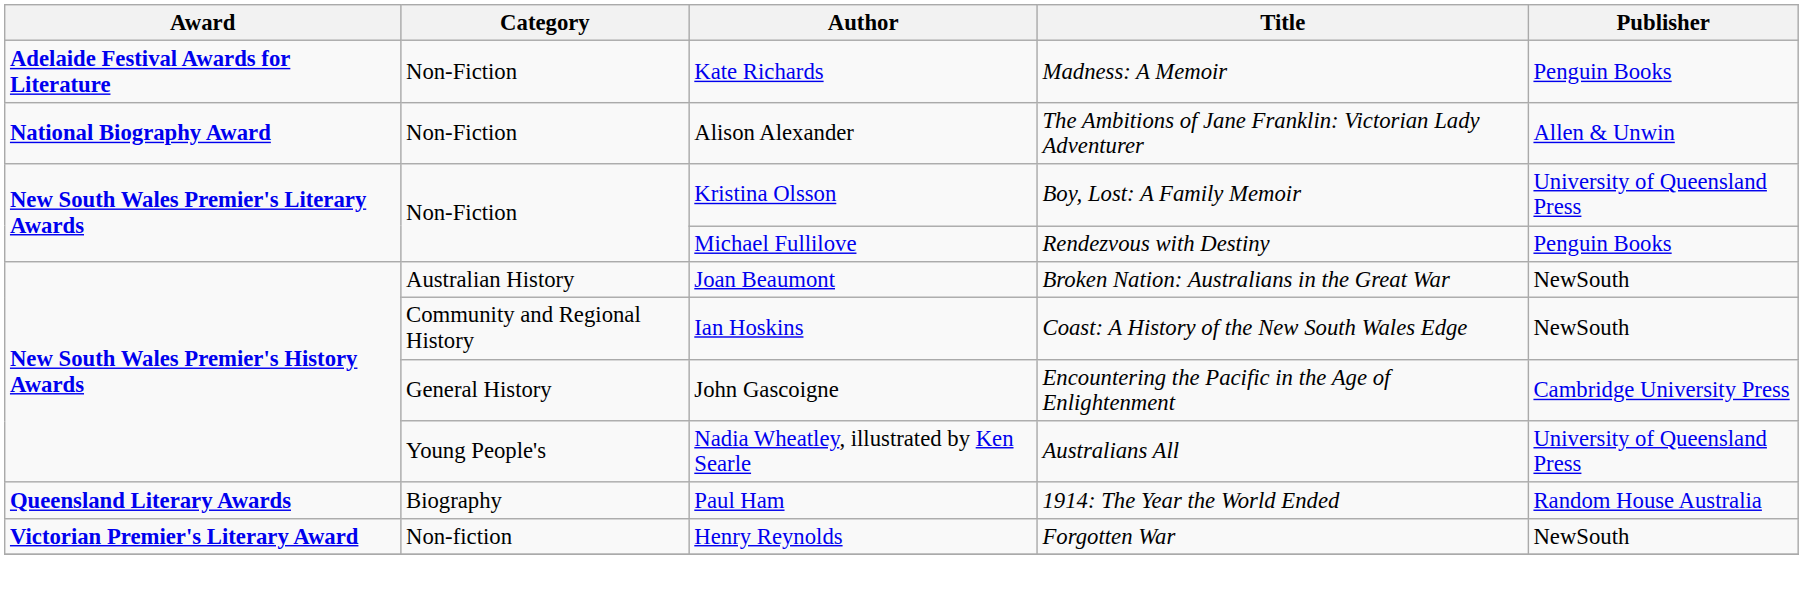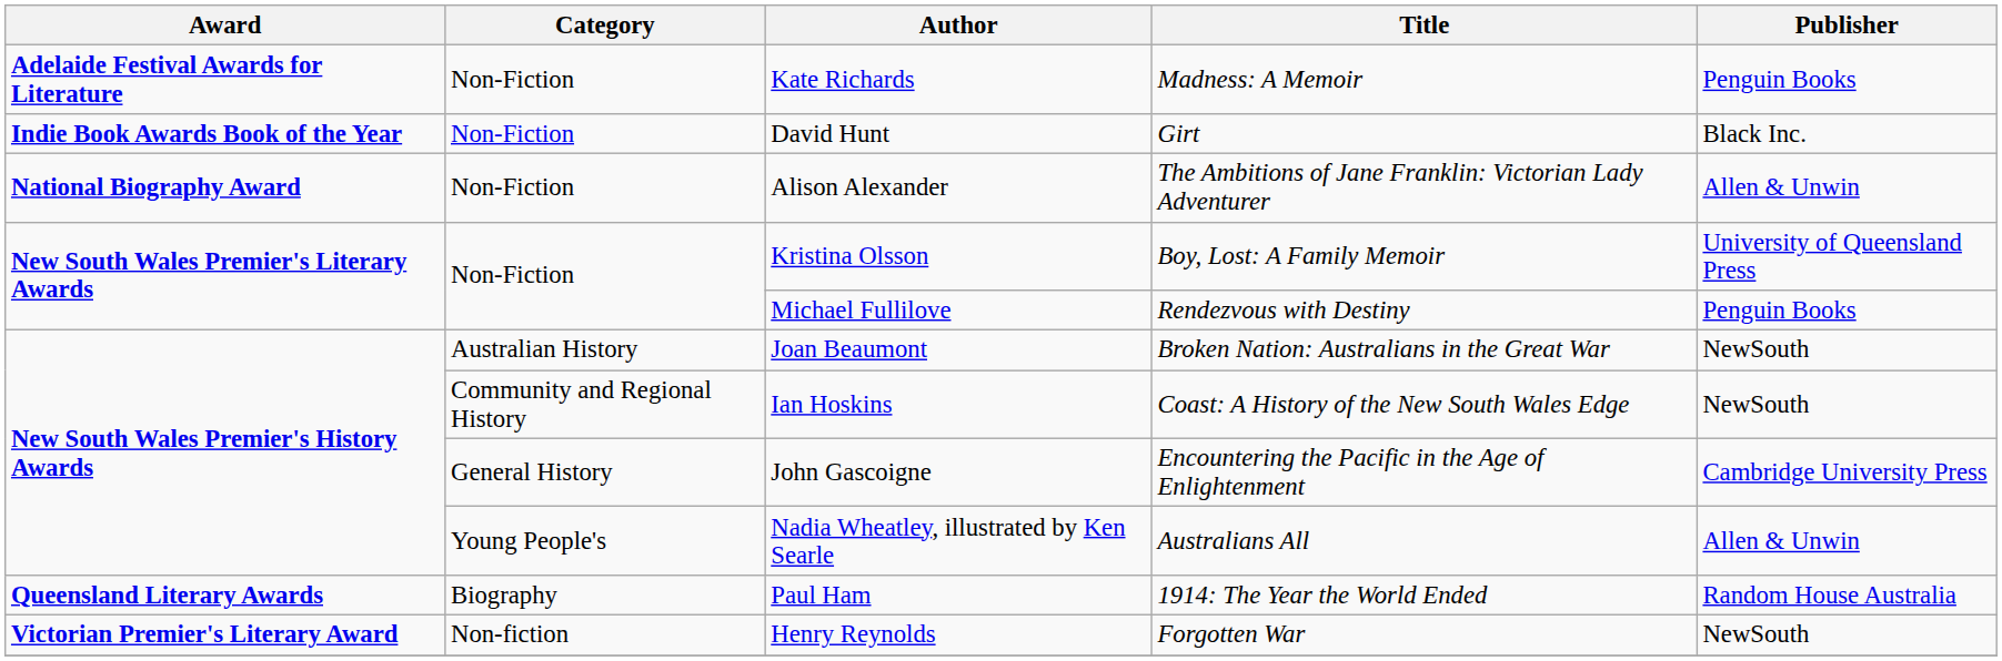+ row: Indie Book Awards Book of the Year | Non-Fiction | David Hunt | Girt | Black Inc.
Nadia Wheatley, illustrated by Ken Searle | Publisher: University of Queensland Press -> Allen & Unwin
